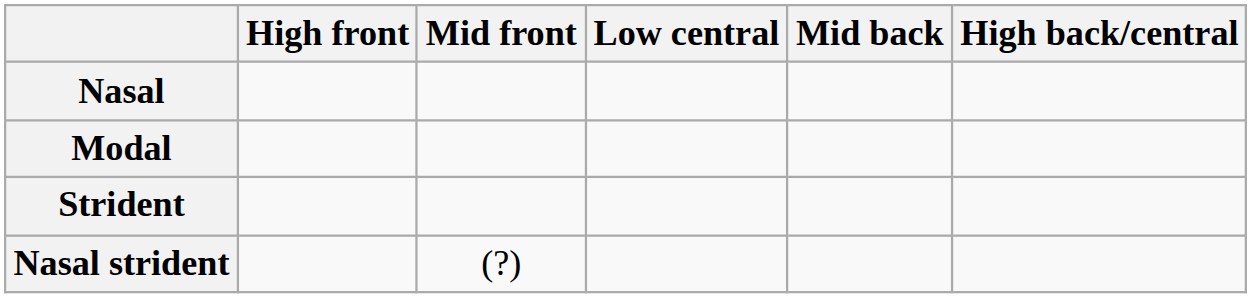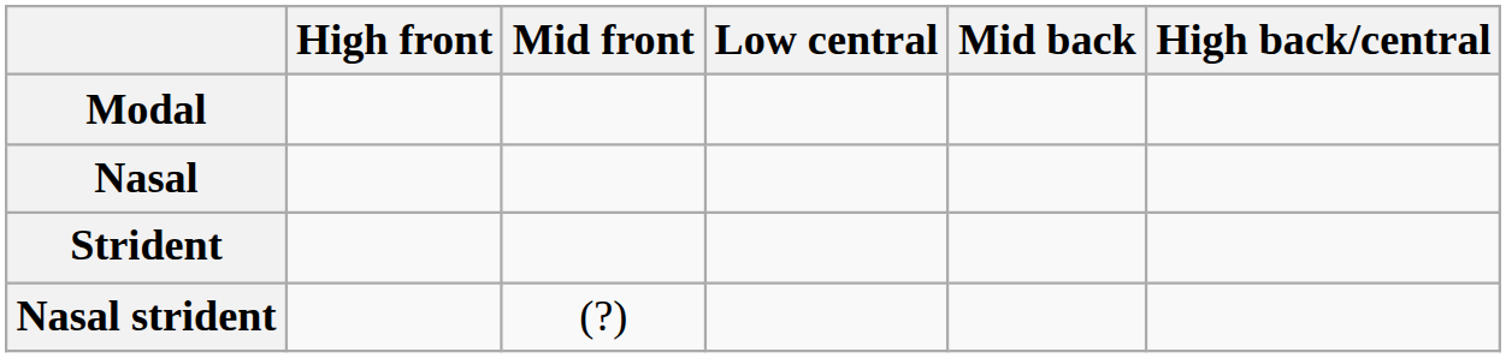rows swapped: Modal <-> Nasal
